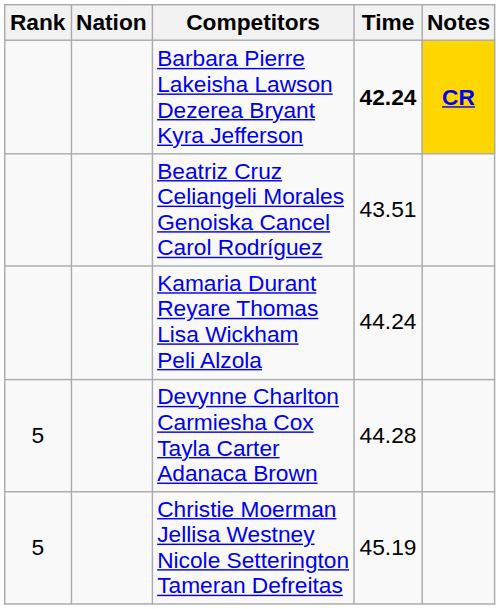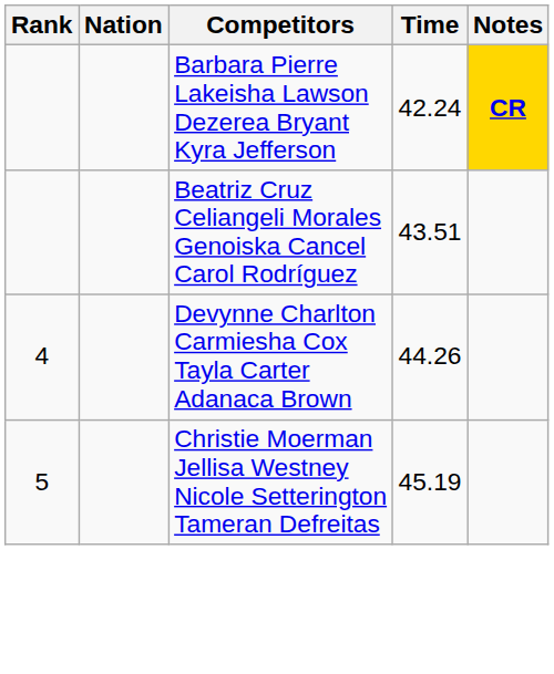Barbara Pierre Lakeisha Lawson Dezerea Bryant Kyra Jefferson | Time: bold -> normal
- row: Kamaria Durant Reyare Thomas Lisa Wickham Peli Alzola | 44.24
Devynne Charlton Carmiesha Cox Tayla Carter Adanaca Brown | Rank: 5 -> 4
Devynne Charlton Carmiesha Cox Tayla Carter Adanaca Brown | Time: 44.28 -> 44.26
